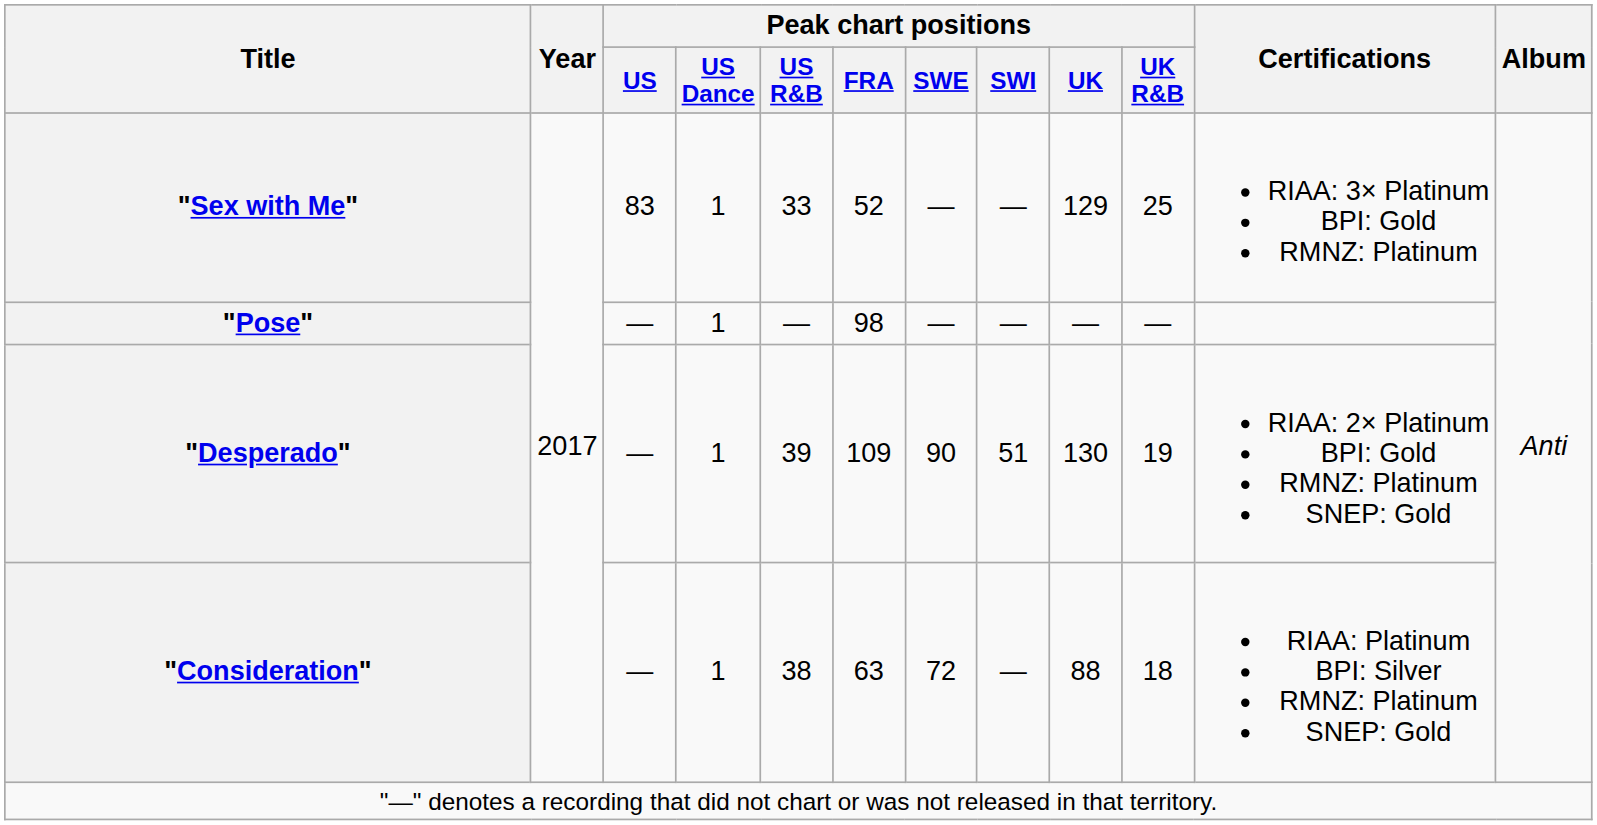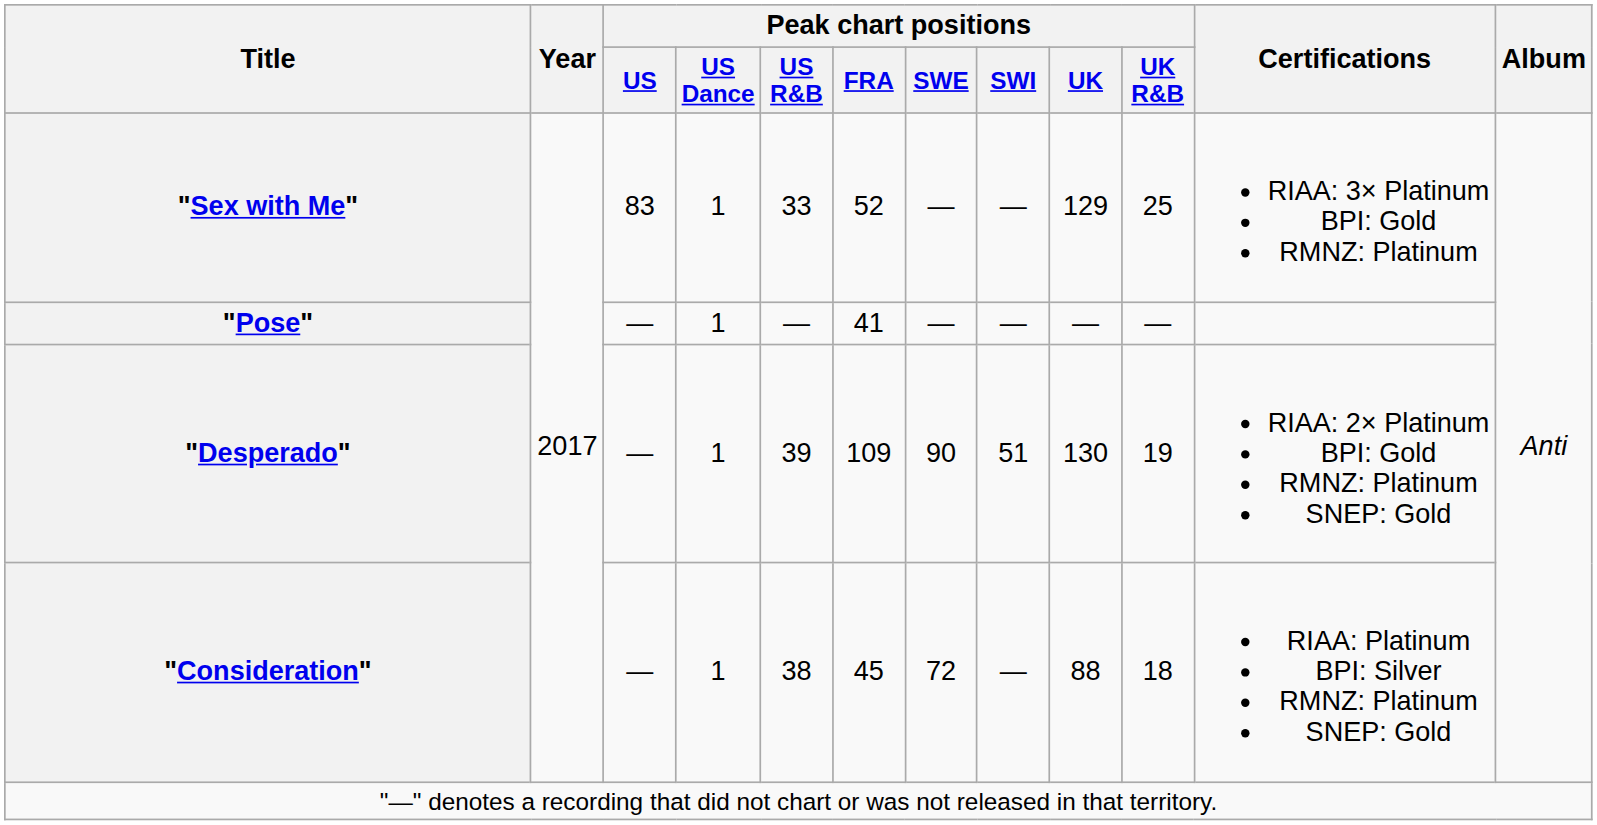"Pose" | Peak chart positions / FRA: 98 -> 41
"Consideration" | Peak chart positions / FRA: 63 -> 45
